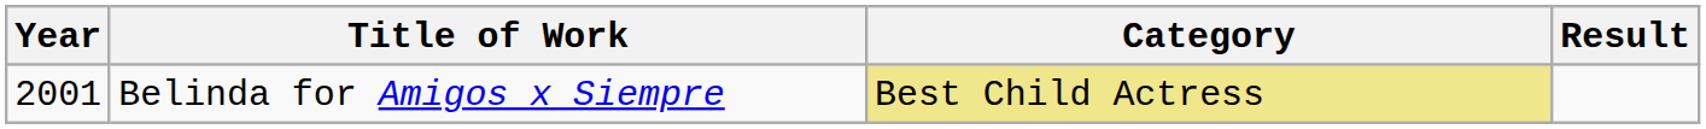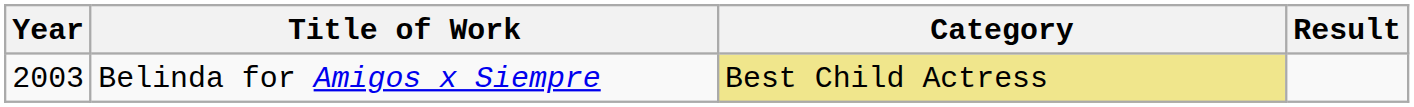Belinda for Amigos x Siempre | Year: 2001 -> 2003
